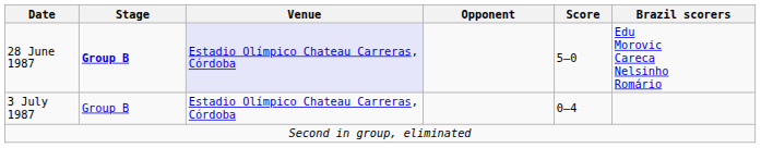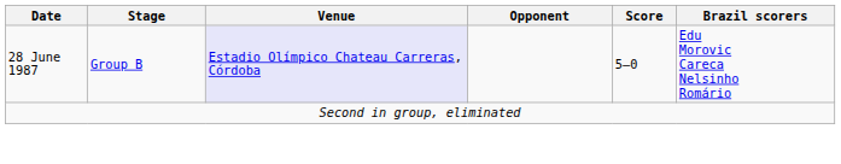28 June 1987 | Stage: bold -> normal
- row: 3 July 1987 | Group B | Estadio Olímpico Chateau Carreras, Córdoba | 0–4
